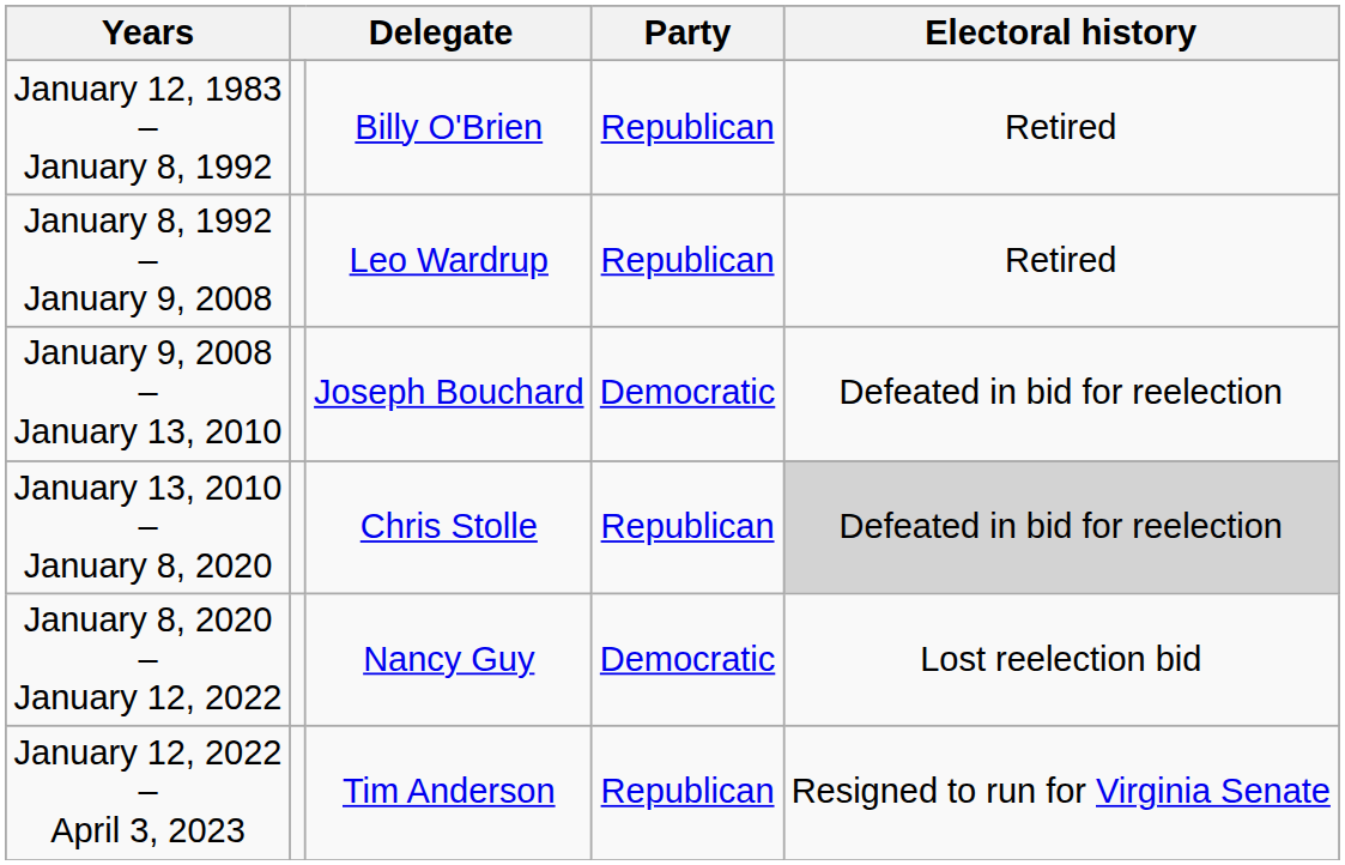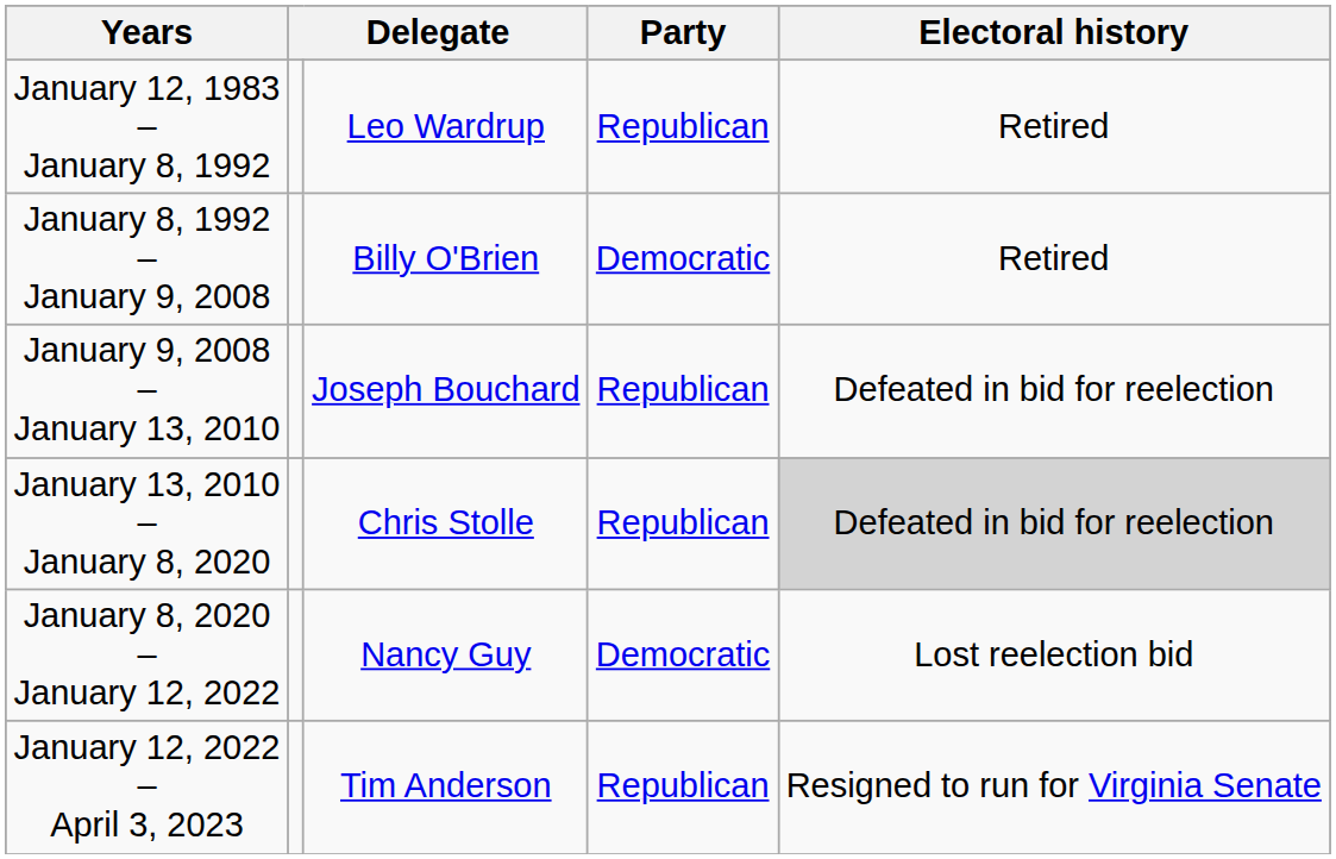January 12, 1983 – January 8, 1992 | column 3: Billy O'Brien -> Leo Wardrup
January 8, 1992 – January 9, 2008 | column 3: Leo Wardrup -> Billy O'Brien
January 8, 1992 – January 9, 2008 | Party: Republican -> Democratic
January 9, 2008 – January 13, 2010 | Party: Democratic -> Republican
